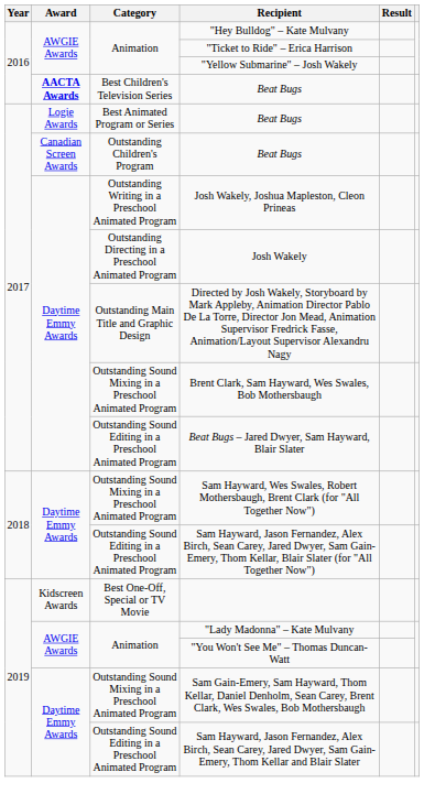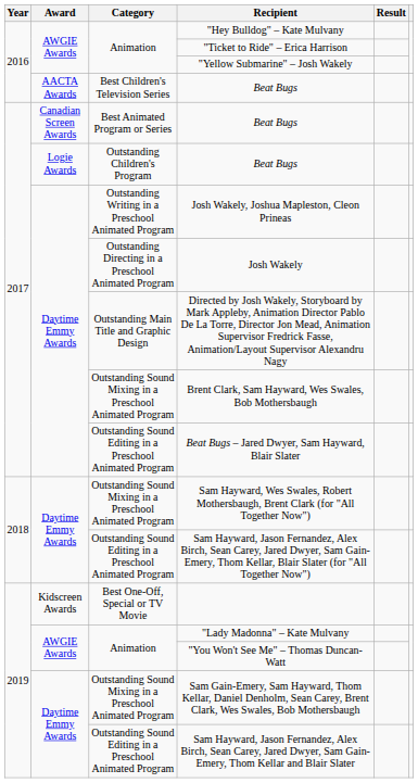Best Children's Television Series / Beat Bugs | Award: bold -> normal
Best Animated Program or Series / Beat Bugs | Award: Logie Awards -> Canadian Screen Awards
Outstanding Children's Program / Beat Bugs | Award: Canadian Screen Awards -> Logie Awards
